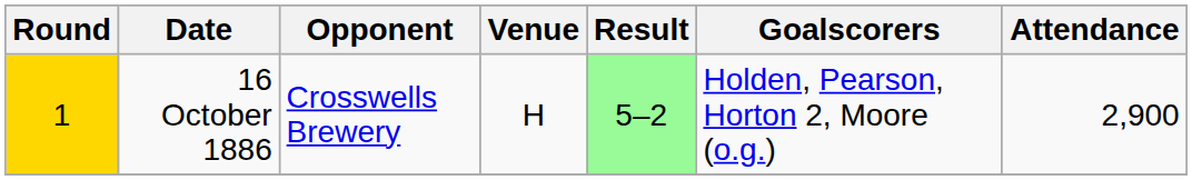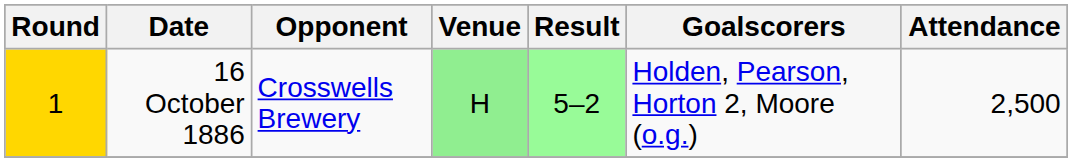16 October 1886 | Venue: no background -> lightgreen background
16 October 1886 | Attendance: 2,900 -> 2,500
